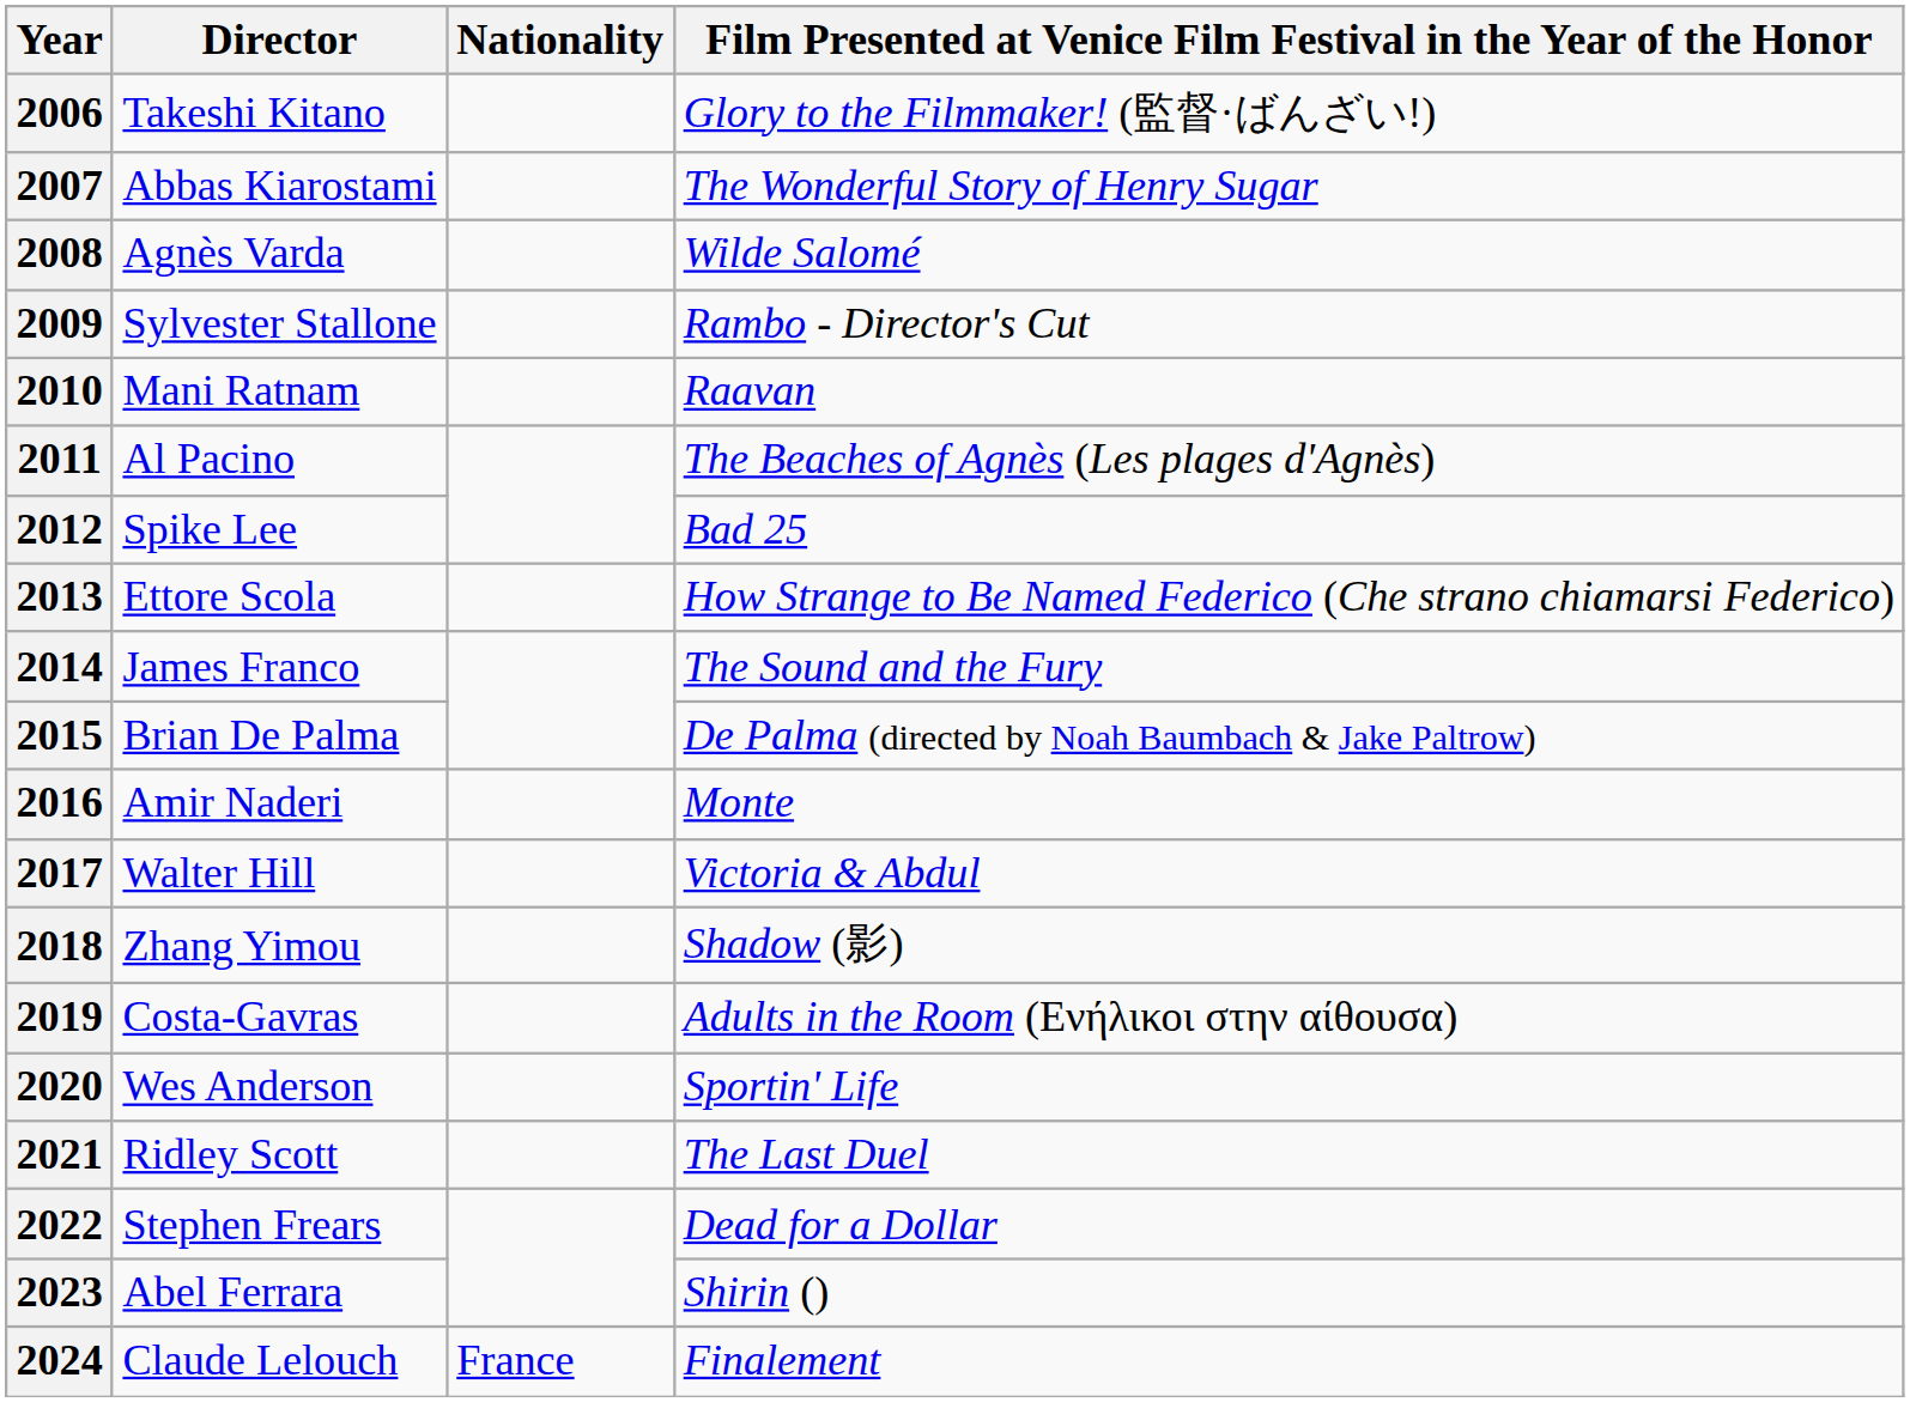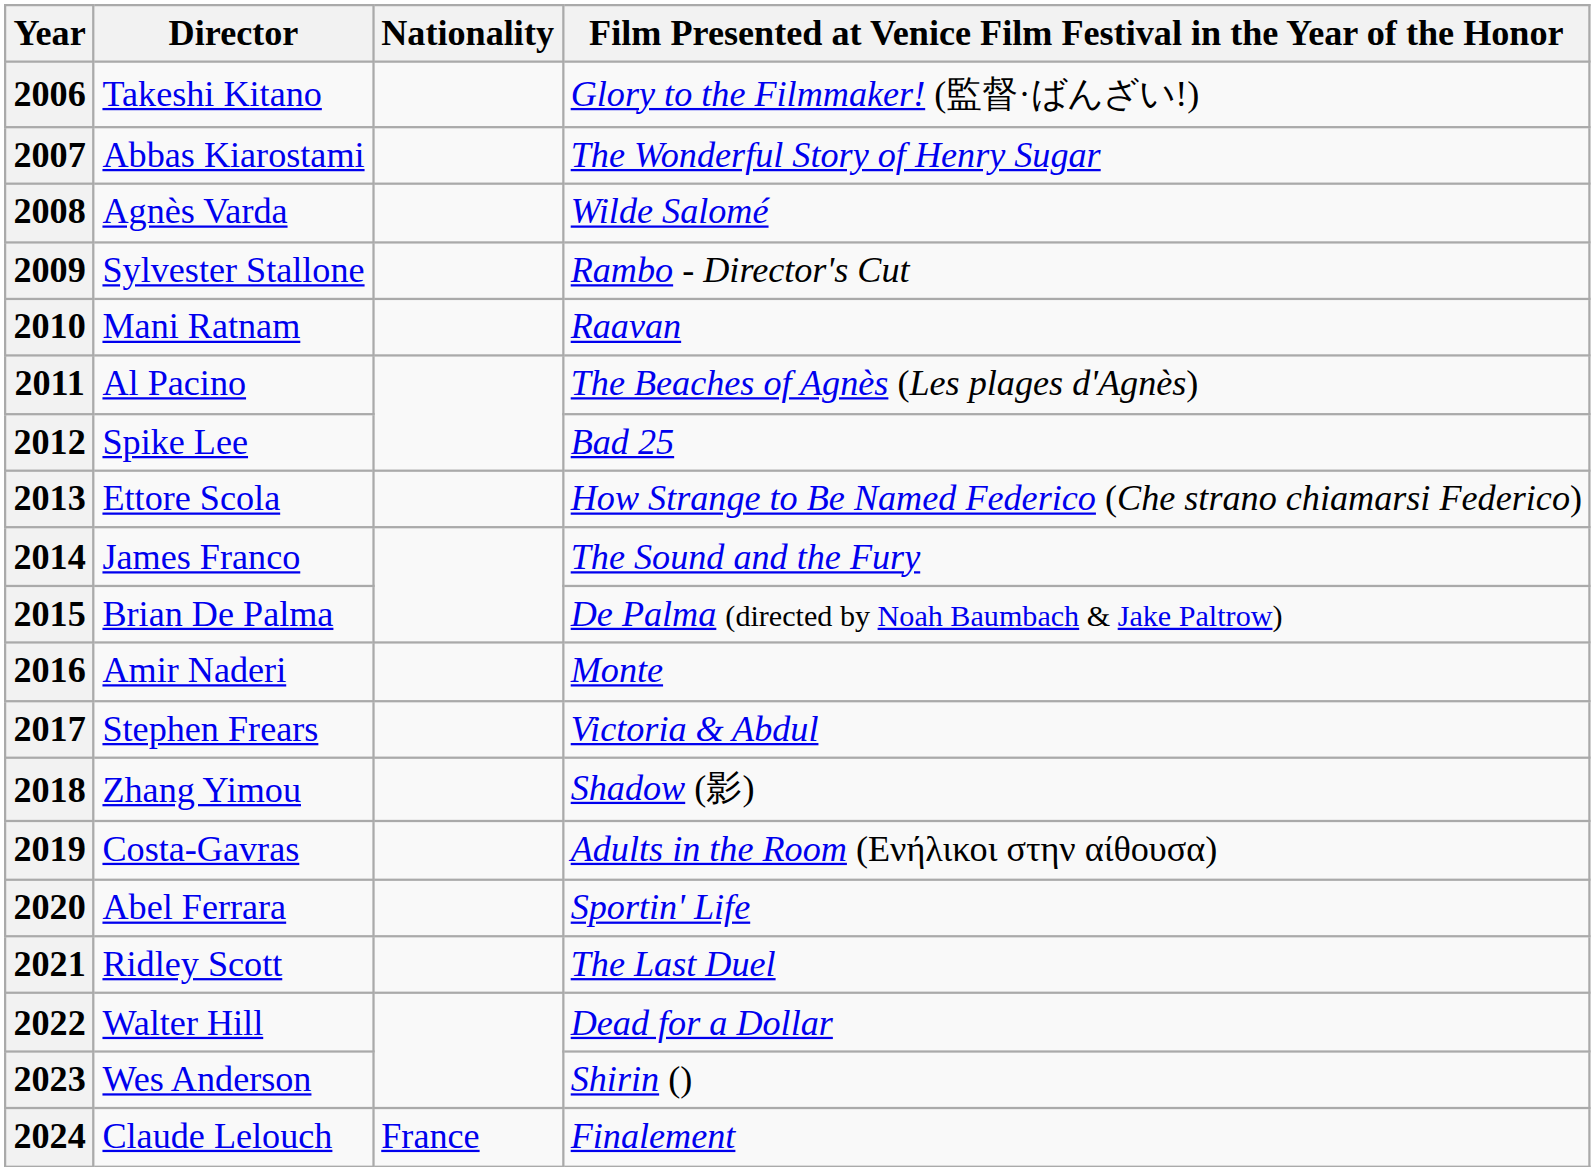2017 | Director: Walter Hill -> Stephen Frears
2020 | Director: Wes Anderson -> Abel Ferrara
2022 | Director: Stephen Frears -> Walter Hill
2023 | Director: Abel Ferrara -> Wes Anderson
